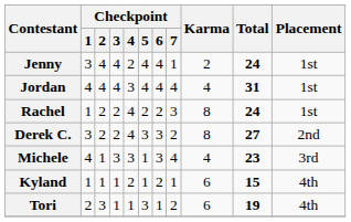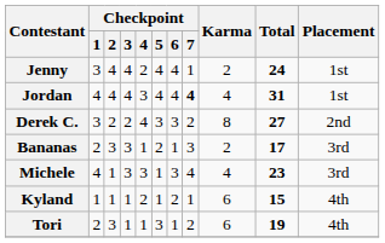Jordan | Checkpoint / 7: normal -> bold
- row: Rachel | 1 | 2 | 2 | 4 | 2 | 2 | 3 | 8 | 24 | 1st
+ row: Bananas | 2 | 3 | 3 | 1 | 2 | 1 | 3 | 2 | 17 | 3rd
